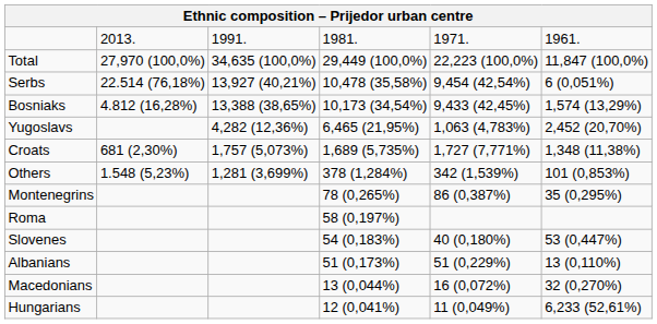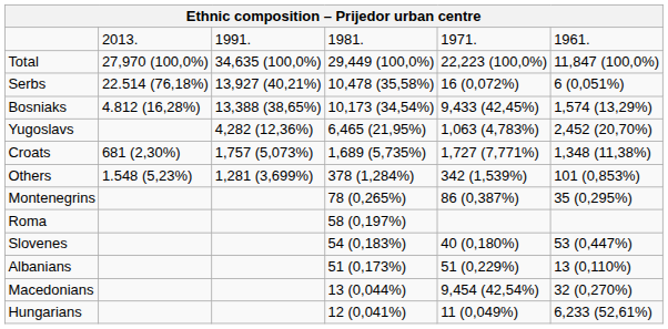Serbs | column 5: 9,454 (42,54%) -> 16 (0,072%)
Macedonians | column 5: 16 (0,072%) -> 9,454 (42,54%)
